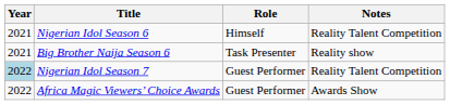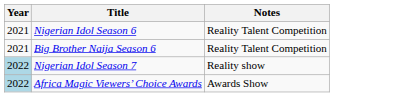- column: Role | Himself | Task Presenter | Guest Performer | Guest Performer
Big Brother Naija Season 6 | Notes: Reality show -> Reality Talent Competition
Nigerian Idol Season 7 | Notes: Reality Talent Competition -> Reality show
Africa Magic Viewers’ Choice Awards | Year: no background -> lightblue background
